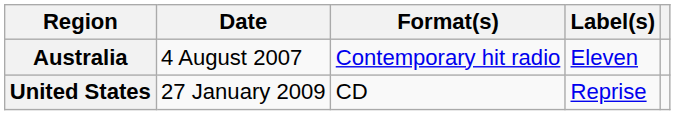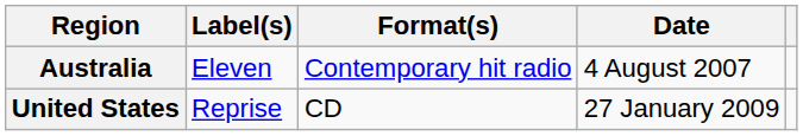columns swapped: Date <-> Label(s)
